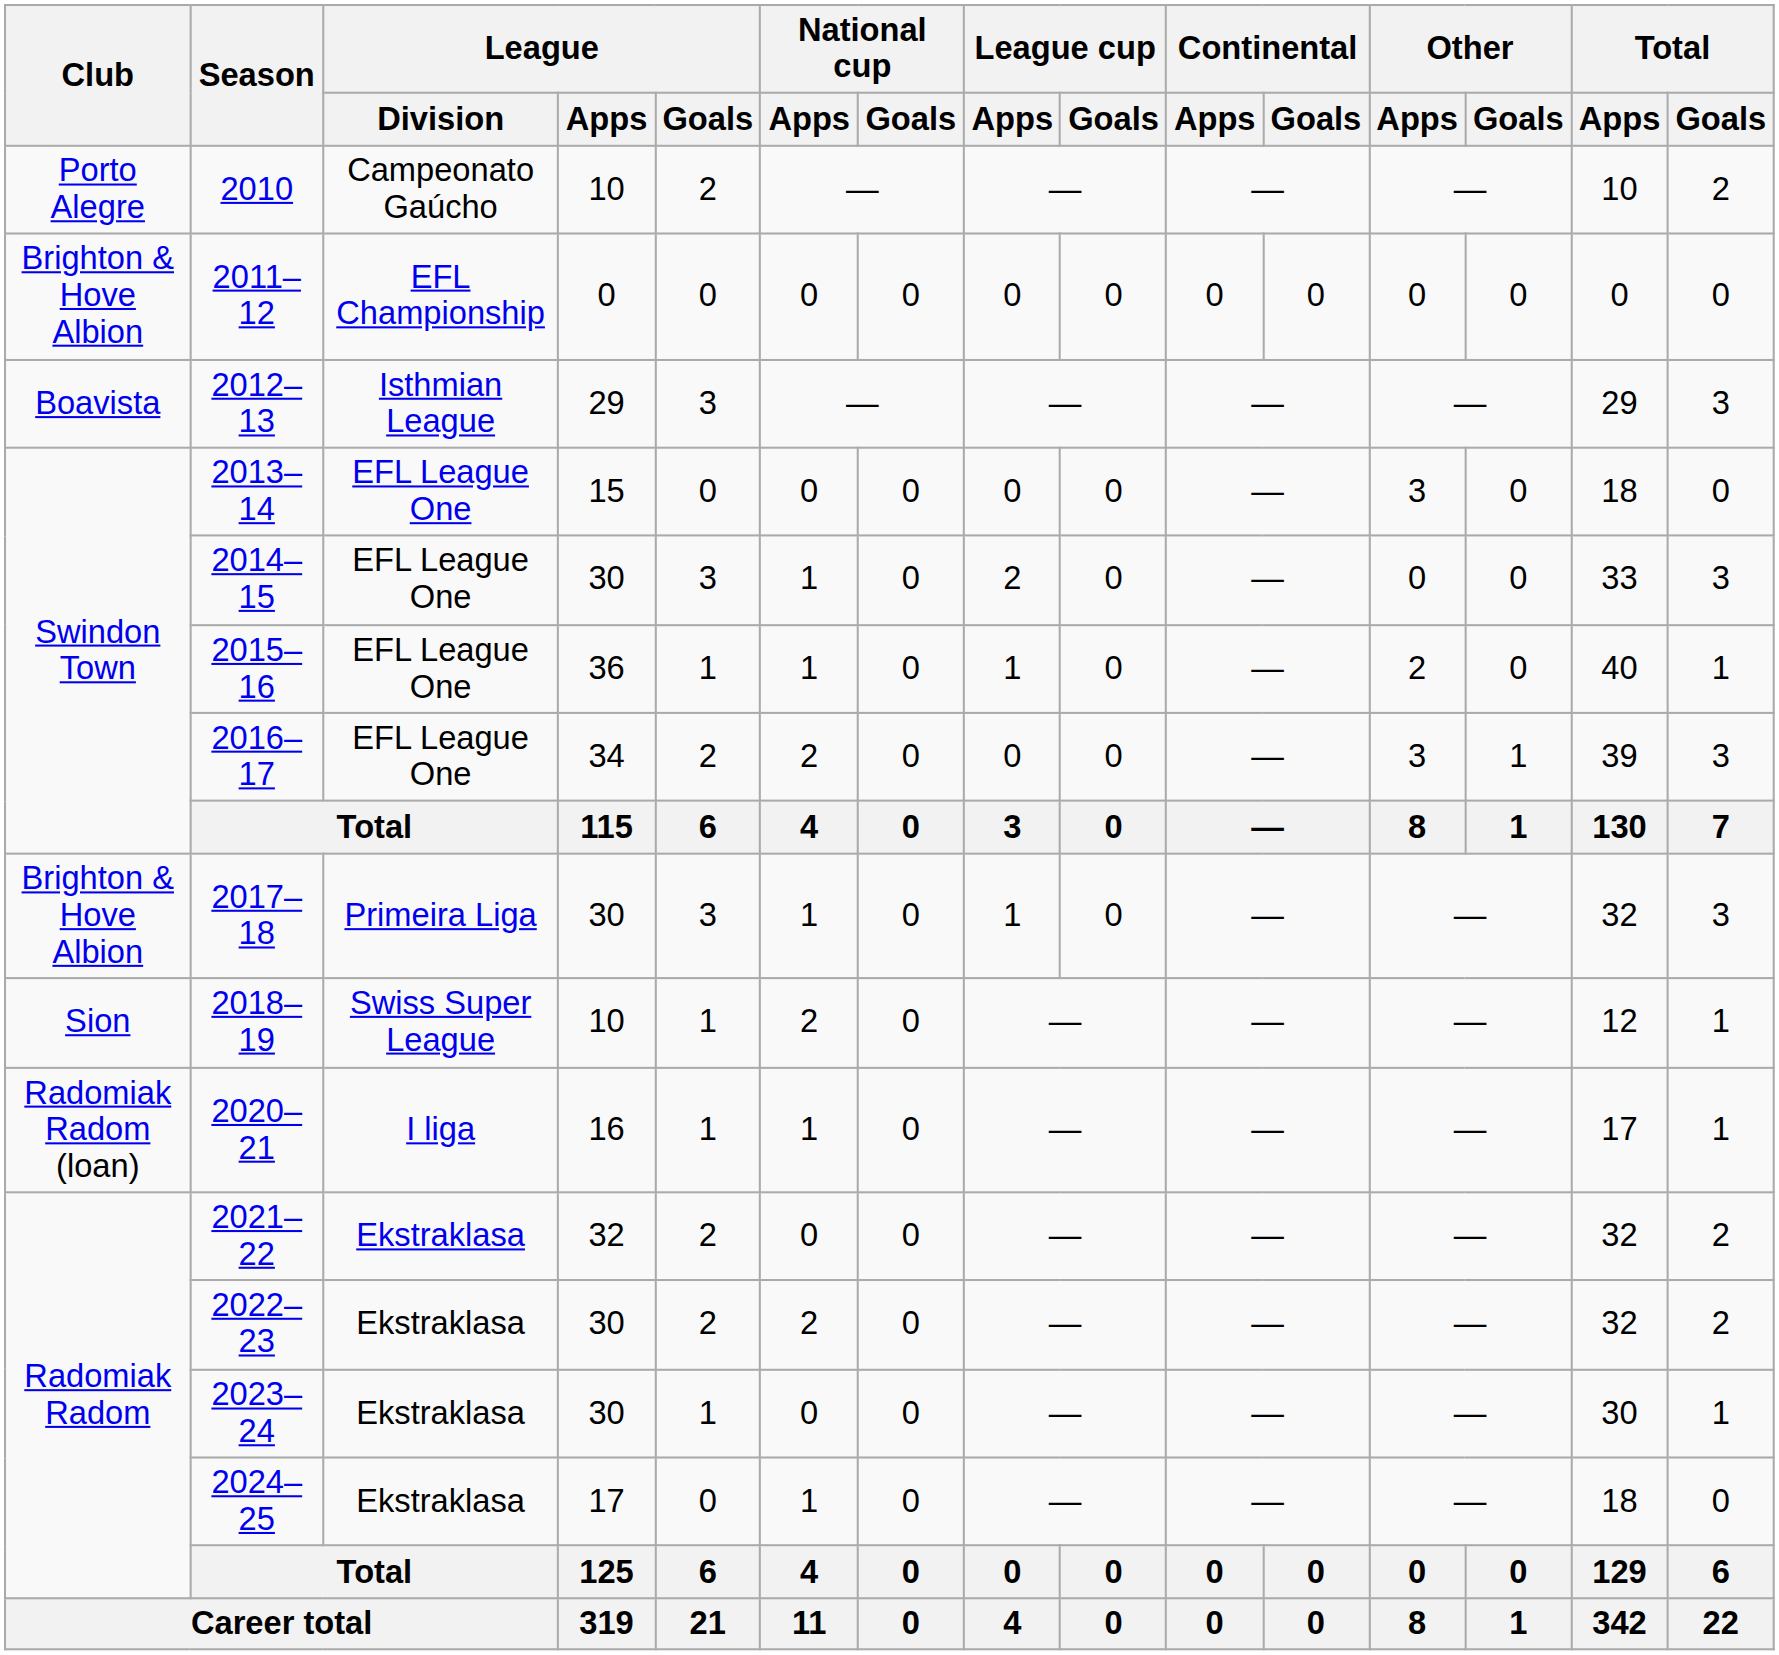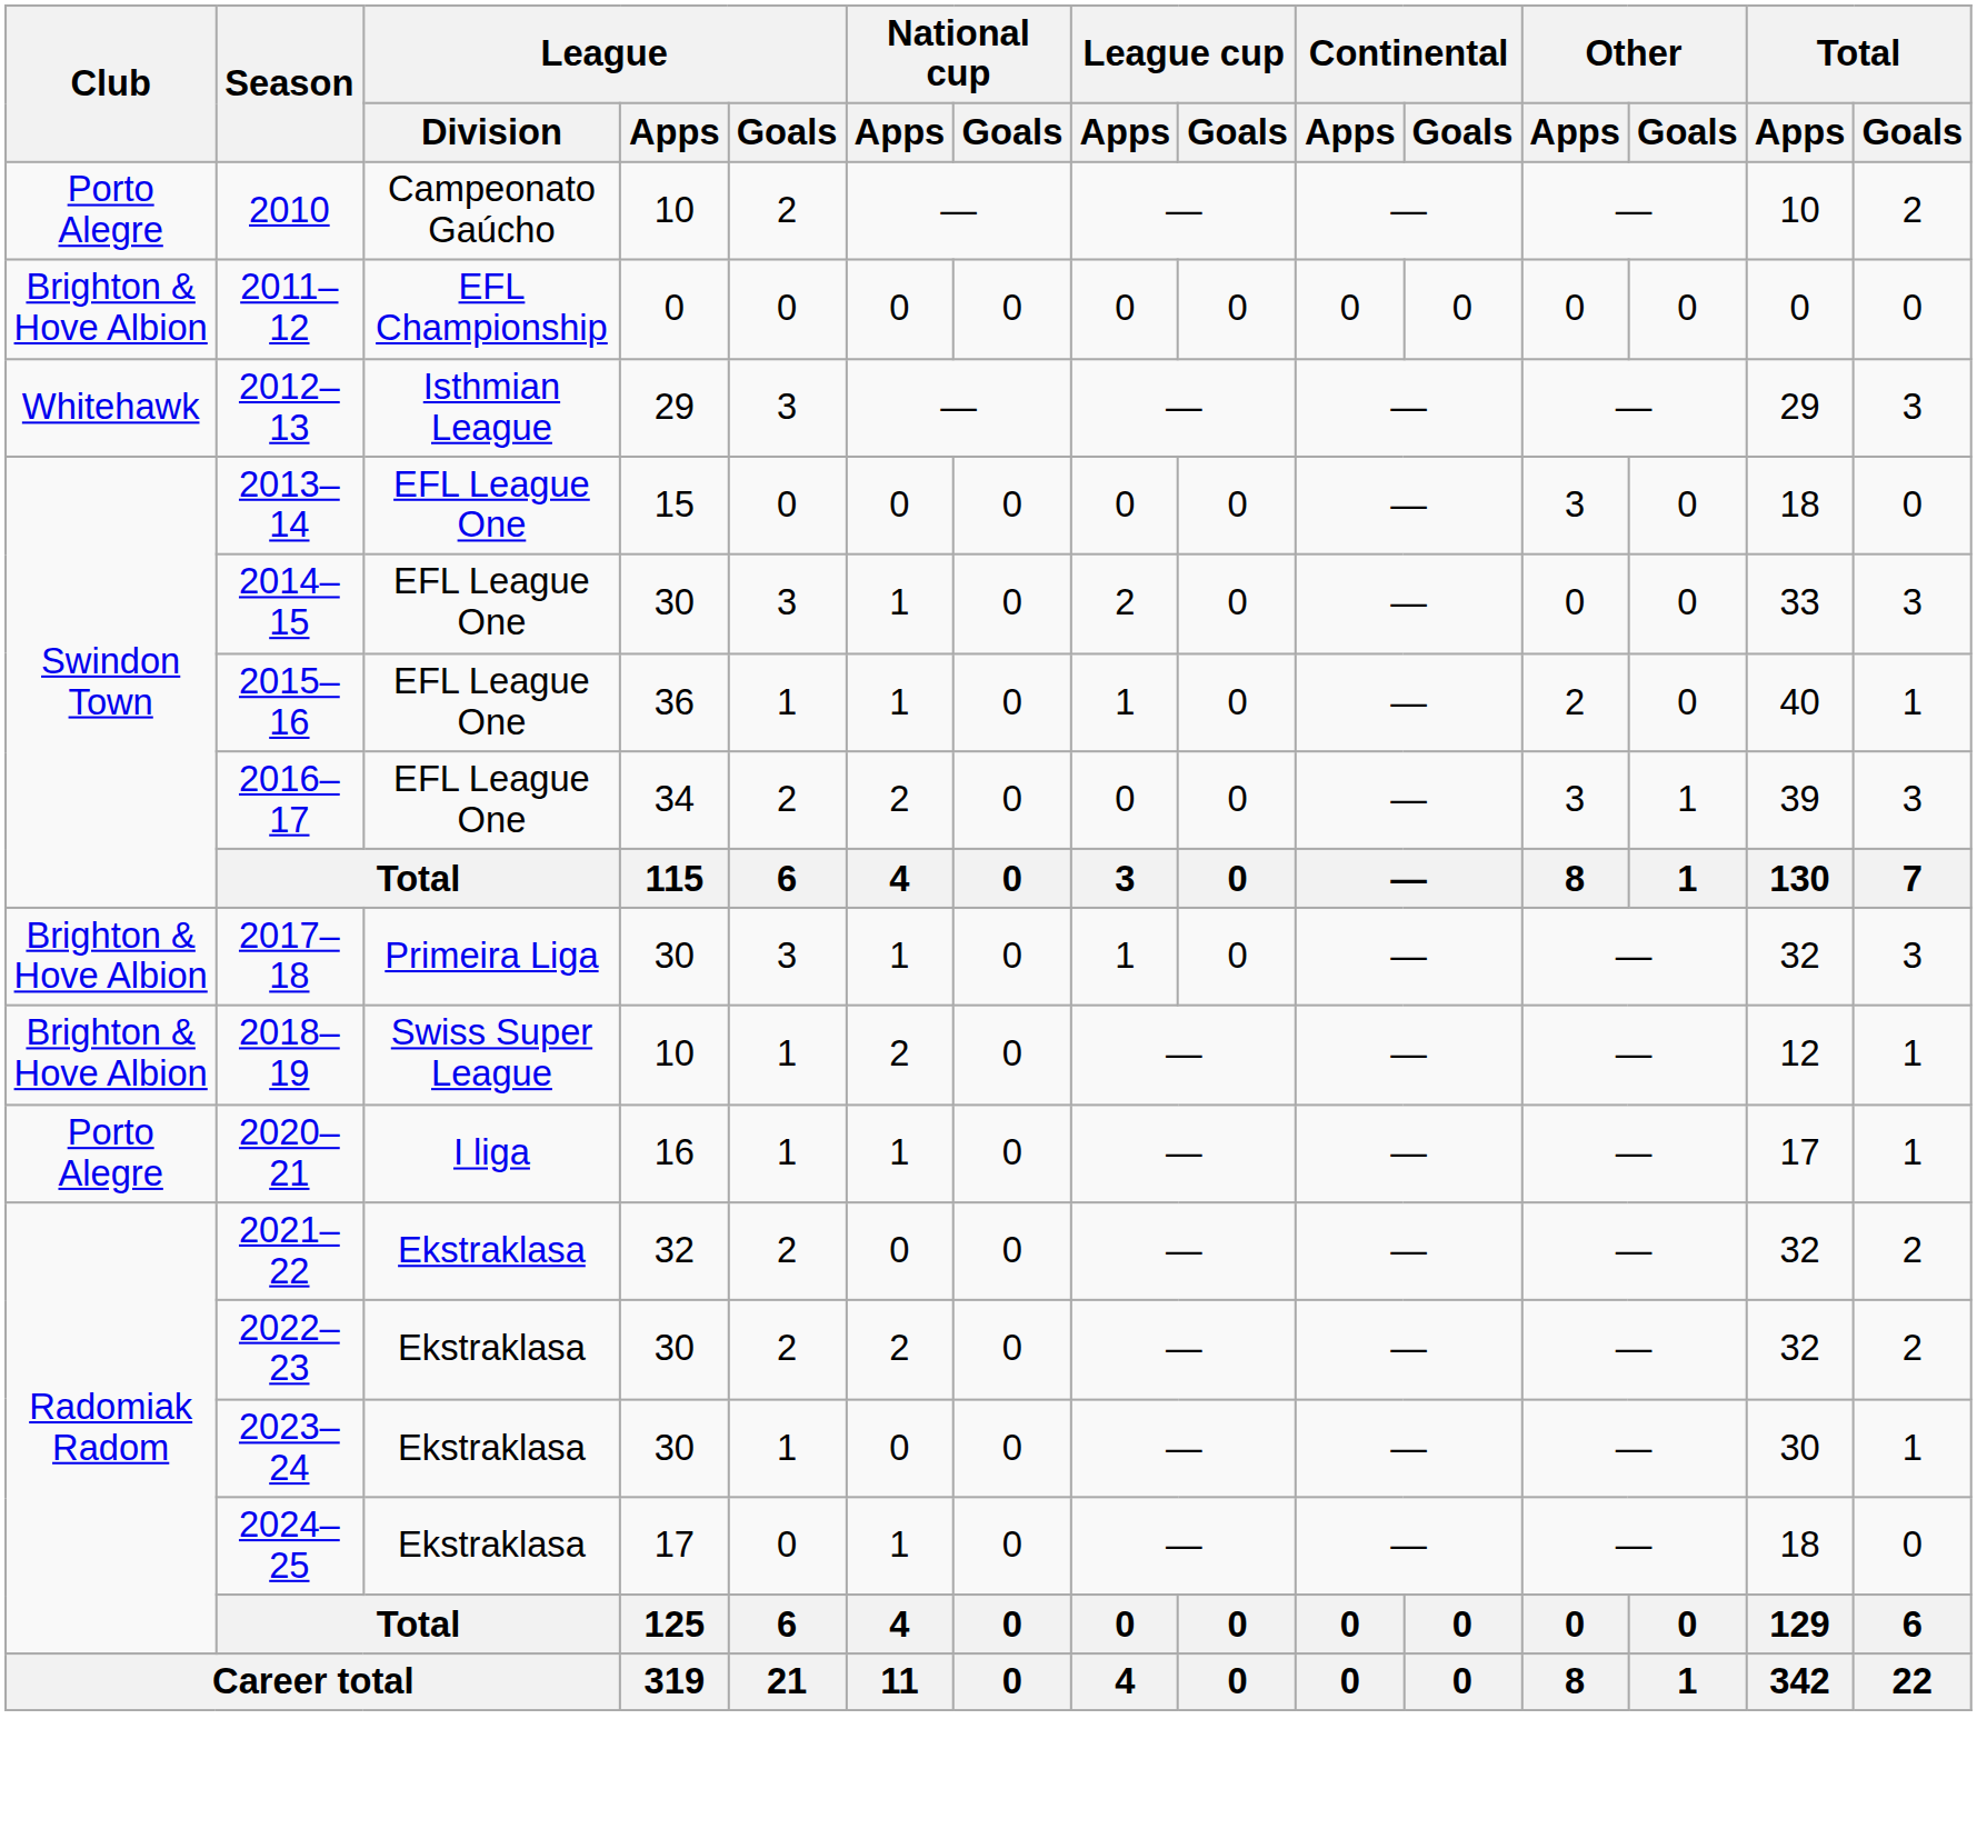2012–13 | Club: Boavista -> Whitehawk
2018–19 | Club: Sion -> Brighton & Hove Albion
2020–21 | Club: Radomiak Radom (loan) -> Porto Alegre
